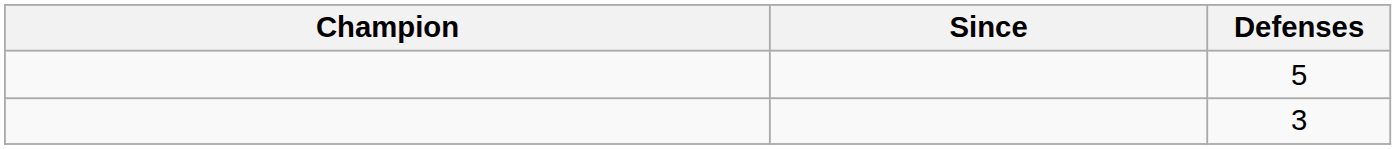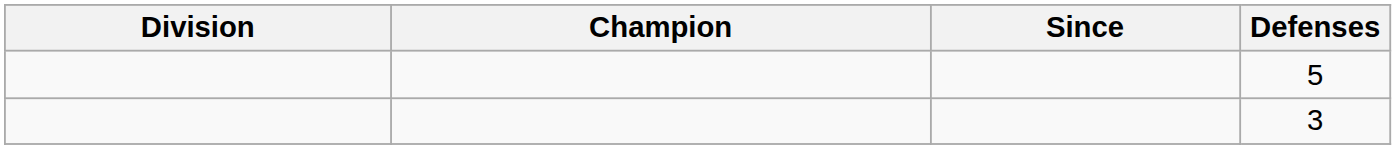+ column: Division
